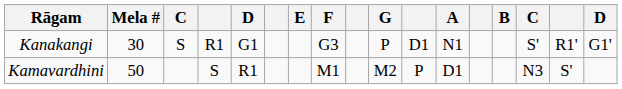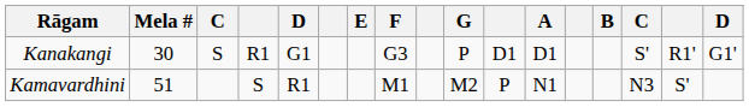Kanakangi | A: N1 -> D1
Kamavardhini | Mela #: 50 -> 51
Kamavardhini | A: D1 -> N1
